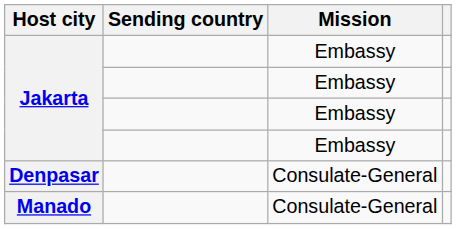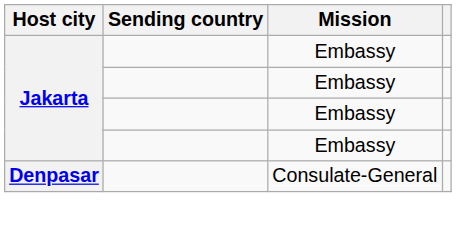- row: Manado | Consulate-General
